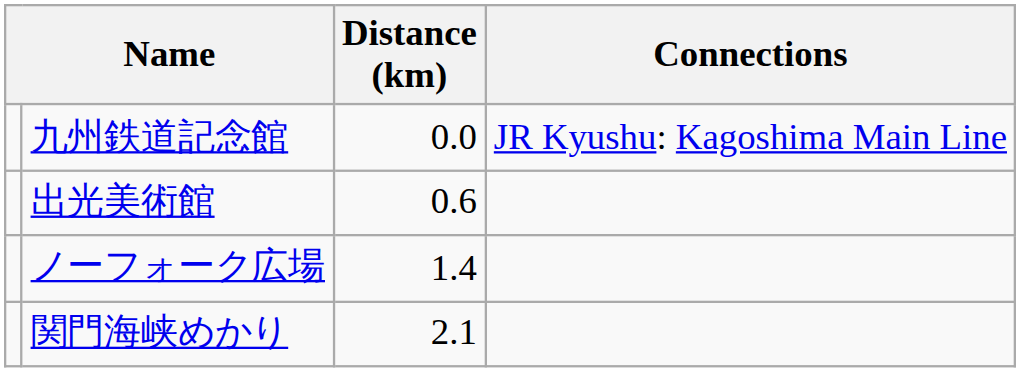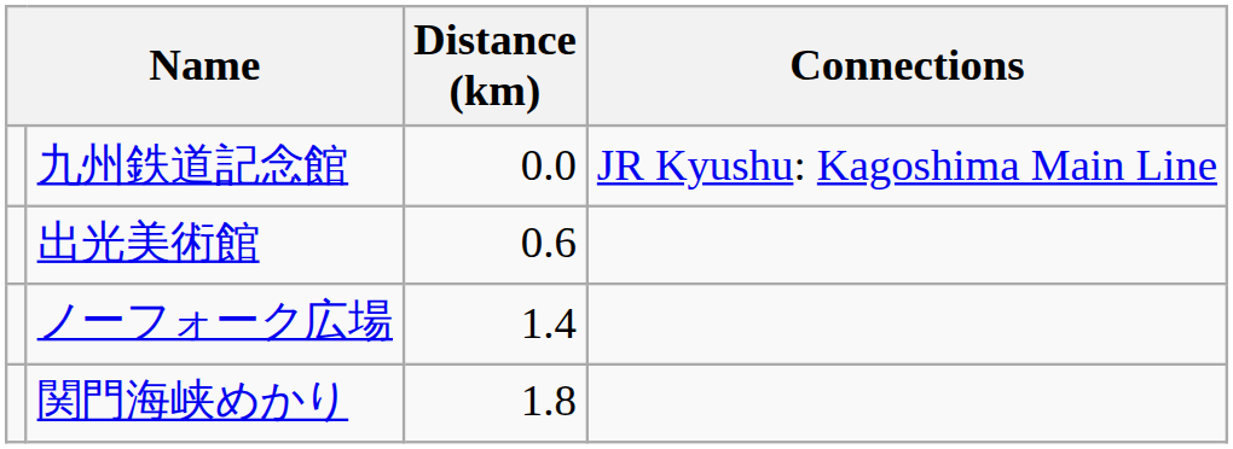関門海峡めかり | Distance (km): 2.1 -> 1.8
